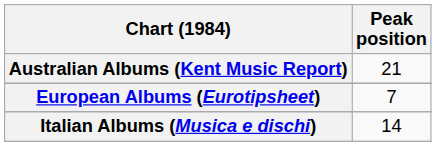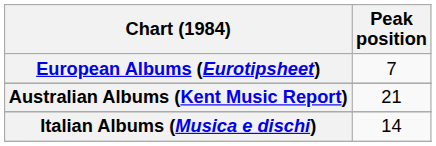rows swapped: Australian Albums (Kent Music Report) <-> European Albums (Eurotipsheet)
